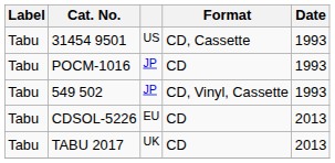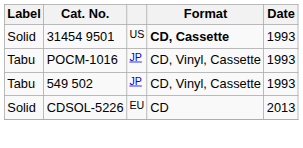31454 9501 | Label: Tabu -> Solid
31454 9501 | Format: normal -> bold
POCM-1016 | Format: CD -> CD, Vinyl, Cassette
CDSOL-5226 | Label: Tabu -> Solid
- row: Tabu | TABU 2017 | UK | CD | 2013
